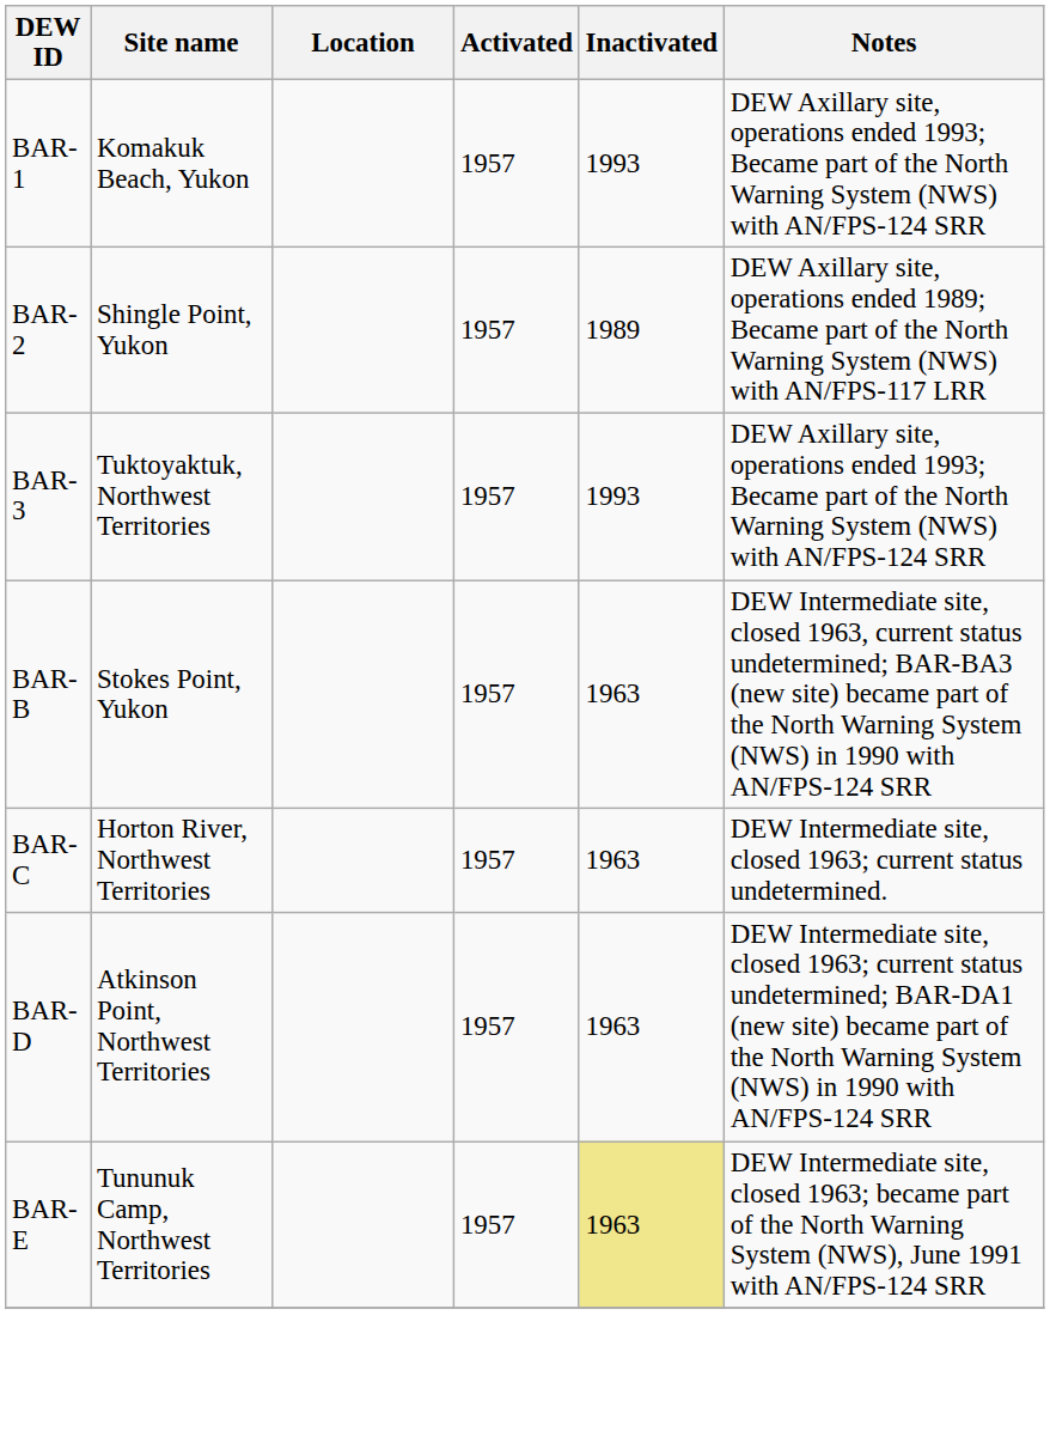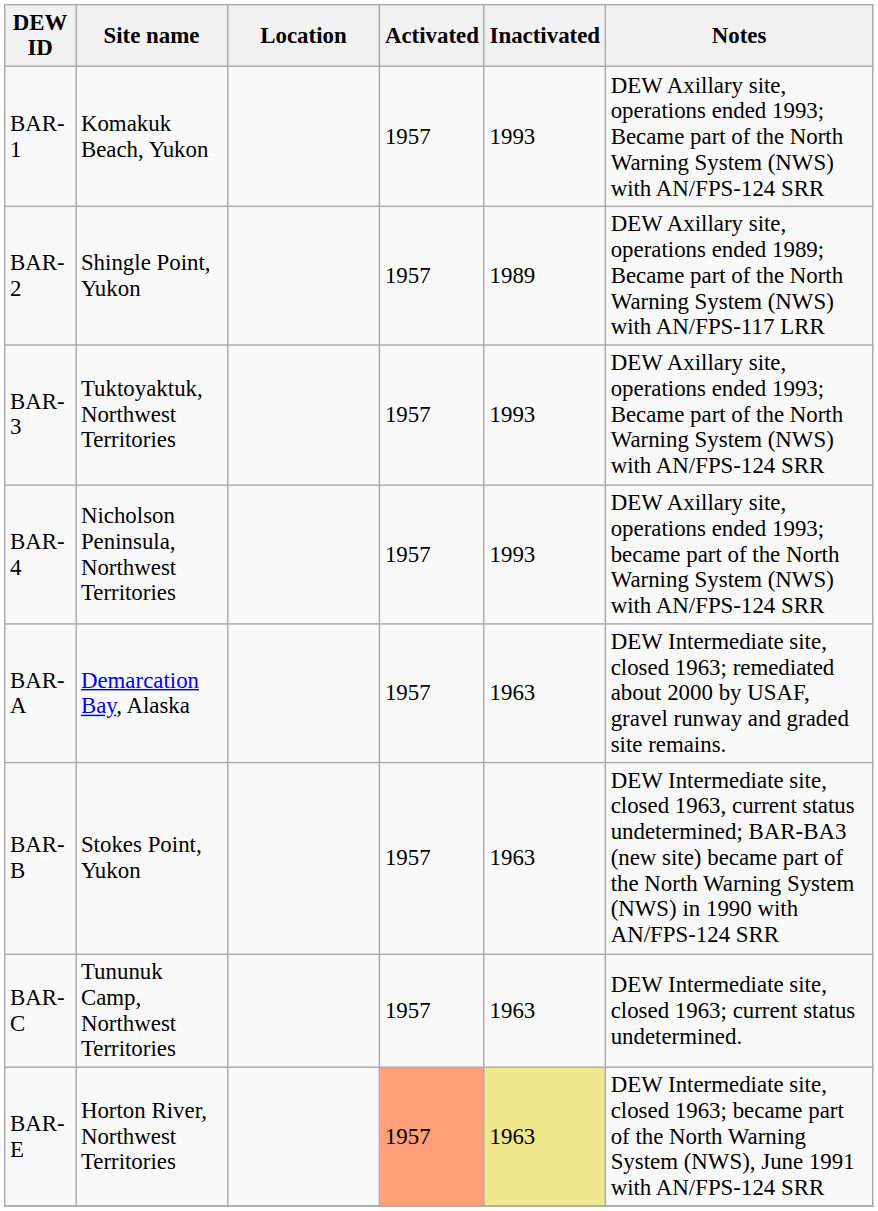+ row: BAR-4 | Nicholson Peninsula, Northwest Territories | 1957 | 1993 | DEW Axillary site, operations ended 1993; became part of the North Warning System (NWS) with AN/FPS-124 SRR
+ row: BAR-A | Demarcation Bay, Alaska | 1957 | 1963 | DEW Intermediate site, closed 1963; remediated about 2000 by USAF, gravel runway and graded site remains.
BAR-C | Site name: Horton River, Northwest Territories -> Tununuk Camp, Northwest Territories
- row: BAR-D | Atkinson Point, Northwest Territories | 1957 | 1963 | DEW Intermediate site, closed 1963; current status undetermined; BAR-DA1 (new site) became part of the North Warning System (NWS) in 1990 with AN/FPS-124 SRR
BAR-E | Site name: Tununuk Camp, Northwest Territories -> Horton River, Northwest Territories
BAR-E | Activated: no background -> lightsalmon background
